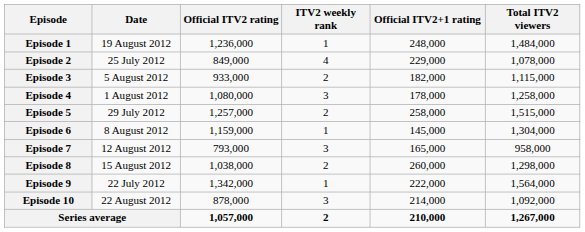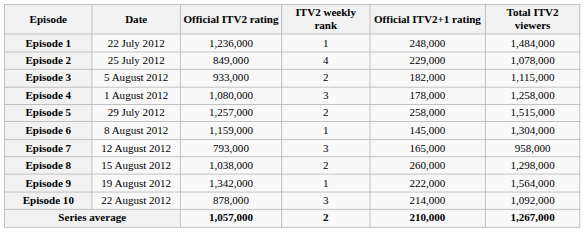Episode 1 | Date: 19 August 2012 -> 22 July 2012
Episode 9 | Date: 22 July 2012 -> 19 August 2012
